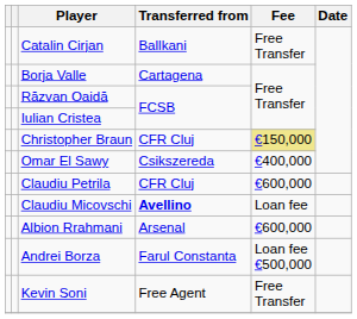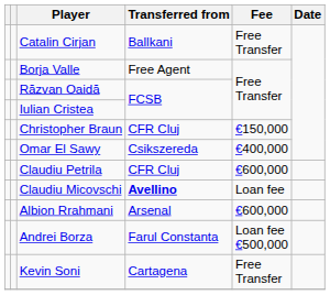Borja Valle | Transferred from: Cartagena -> Free Agent
Christopher Braun | Fee: khaki background -> no background
Kevin Soni | Transferred from: Free Agent -> Cartagena
